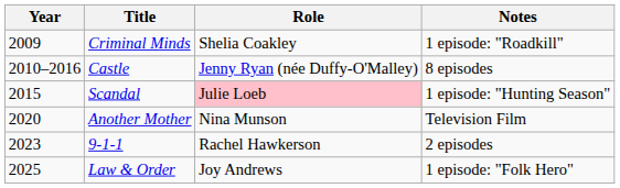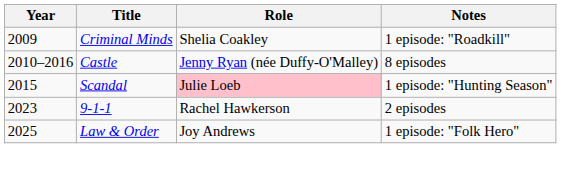- row: 2020 | Another Mother | Nina Munson | Television Film
